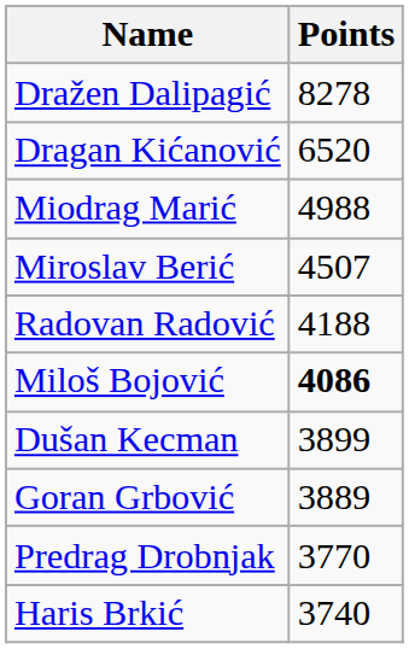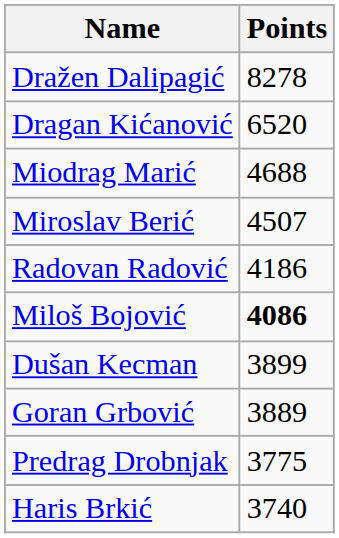Miodrag Marić | Points: 4988 -> 4688
Radovan Radović | Points: 4188 -> 4186
Predrag Drobnjak | Points: 3770 -> 3775
